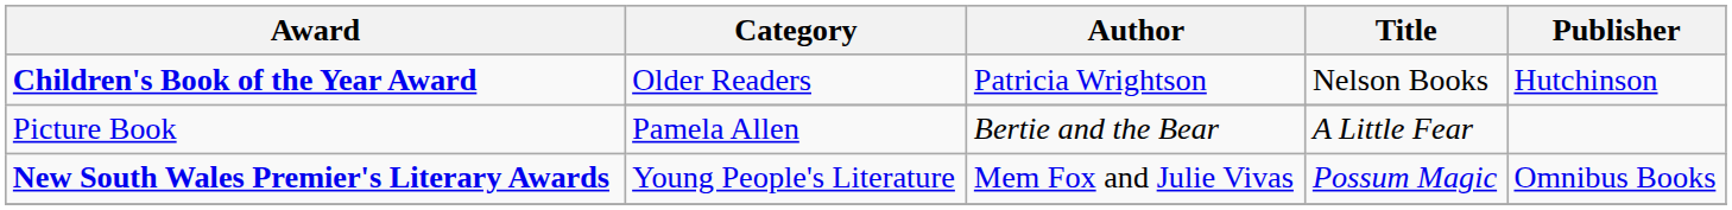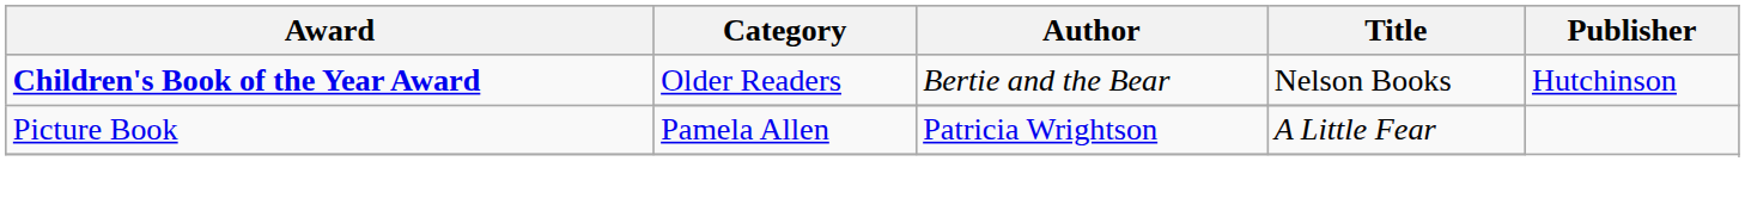Children's Book of the Year Award / Older Readers | Author: Patricia Wrightson -> Bertie and the Bear
Picture Book | Author: Bertie and the Bear -> Patricia Wrightson
- row: New South Wales Premier's Literary Awards | Young People's Literature | Mem Fox and Julie Vivas | Possum Magic | Omnibus Books
